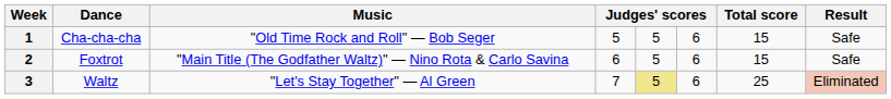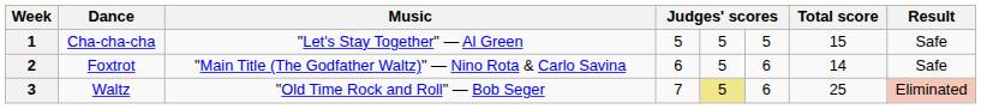1 | Music: "Old Time Rock and Roll" — Bob Seger -> "Let's Stay Together" — Al Green
1 | column 6: 6 -> 5
2 | Total score: 15 -> 14
3 | Music: "Let's Stay Together" — Al Green -> "Old Time Rock and Roll" — Bob Seger
